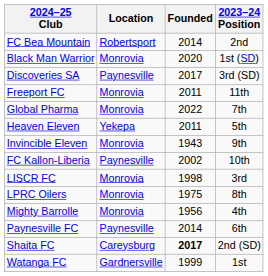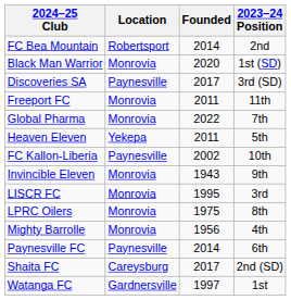rows swapped: Invincible Eleven <-> FC Kallon-Liberia
LISCR FC | Founded: 1998 -> 1995
Shaita FC | Founded: bold -> normal
Watanga FC | Founded: 1999 -> 1997
